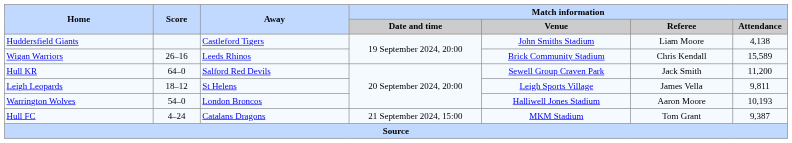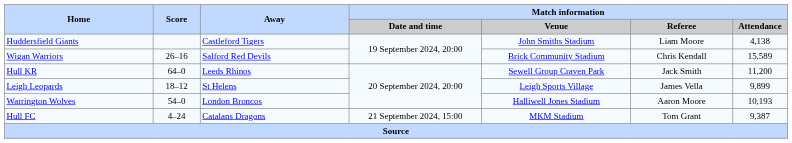Wigan Warriors | Away: Leeds Rhinos -> Salford Red Devils
Hull KR | Away: Salford Red Devils -> Leeds Rhinos
Leigh Leopards | Match information / Attendance: 9,811 -> 9,899
